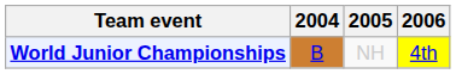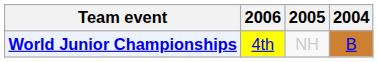columns swapped: 2004 <-> 2006
